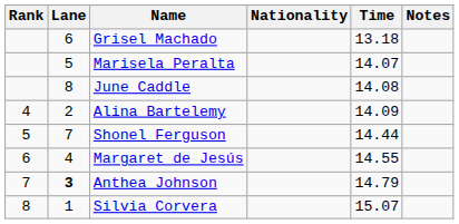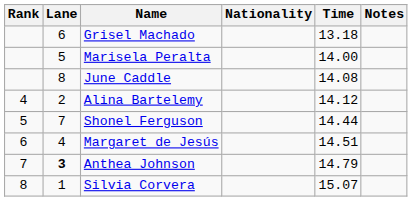Marisela Peralta | Time: 14.07 -> 14.00
Alina Bartelemy | Time: 14.09 -> 14.12
Margaret de Jesús | Time: 14.55 -> 14.51
